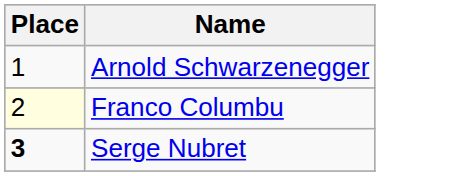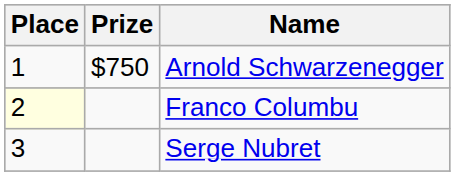+ column: Prize | $750
Serge Nubret | Place: bold -> normal
